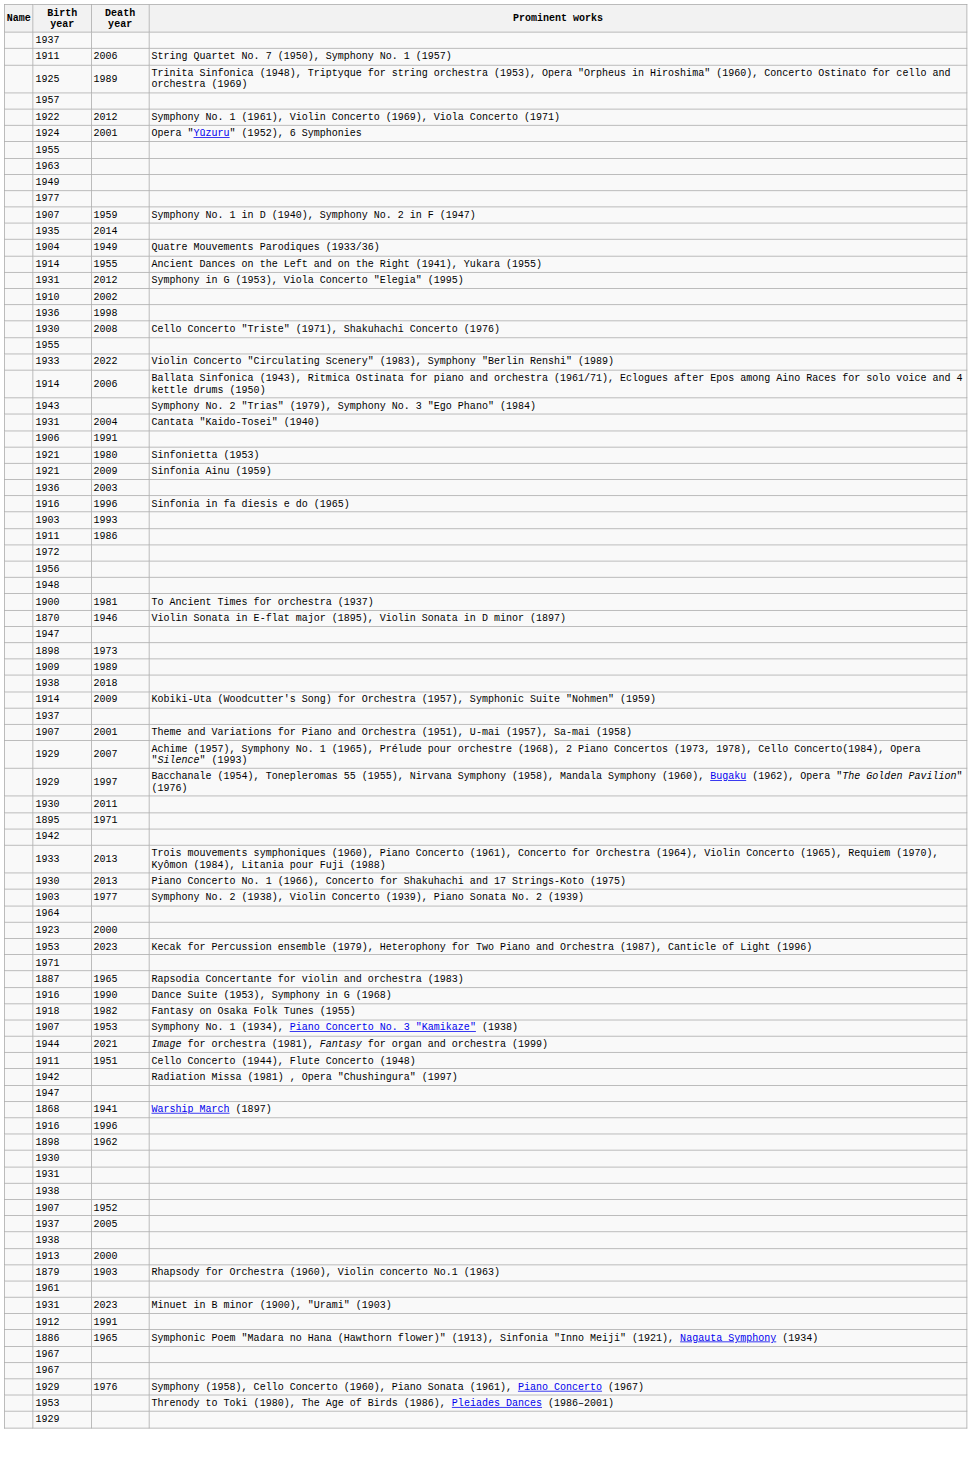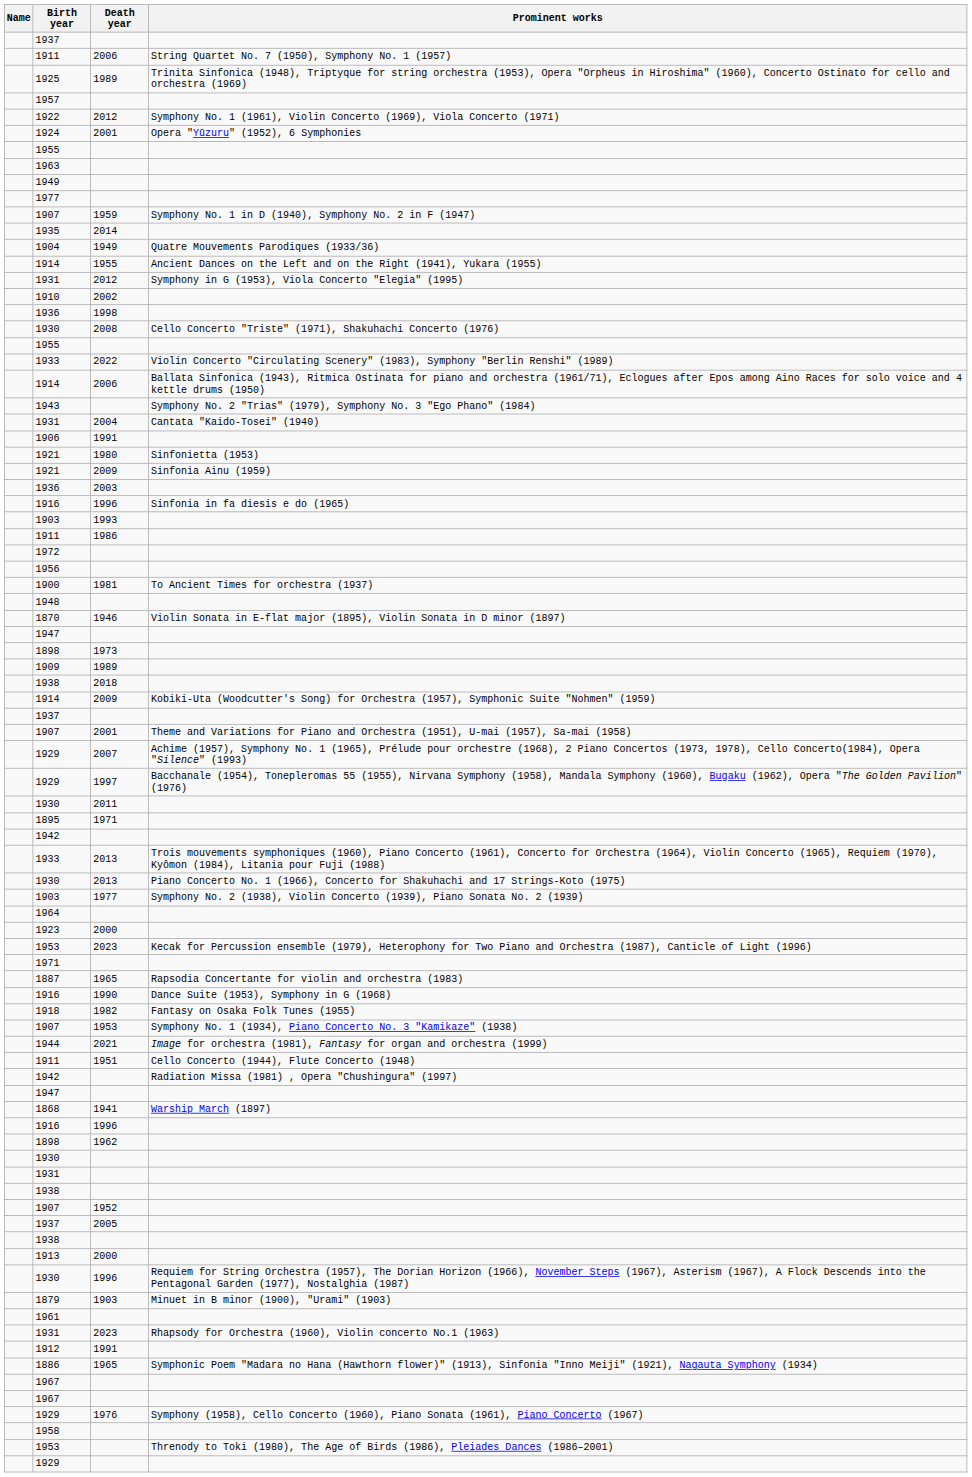rows swapped: 1948 <-> 1900
+ row: 1930 | 1996 | Requiem for String Orchestra (1957), The Dorian Horizon (1966), November Steps (1967), Asterism (1967), A Flock Descends into the Pentagonal Garden (1977), Nostalghia (1987)
1879 | Prominent works: Rhapsody for Orchestra (1960), Violin concerto No.1 (1963) -> Minuet in B minor (1900), "Urami" (1903)
1931 / 2023 | Prominent works: Minuet in B minor (1900), "Urami" (1903) -> Rhapsody for Orchestra (1960), Violin concerto No.1 (1963)
+ row: 1958
